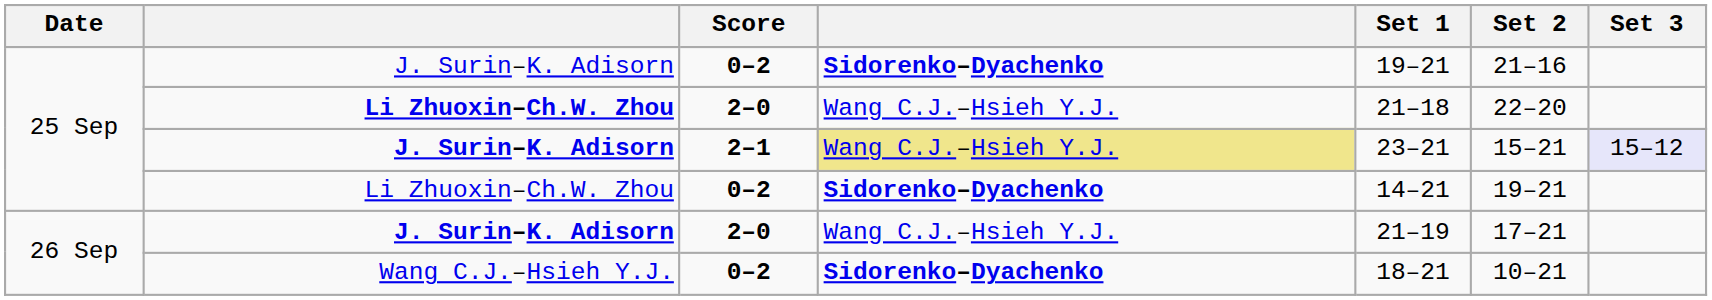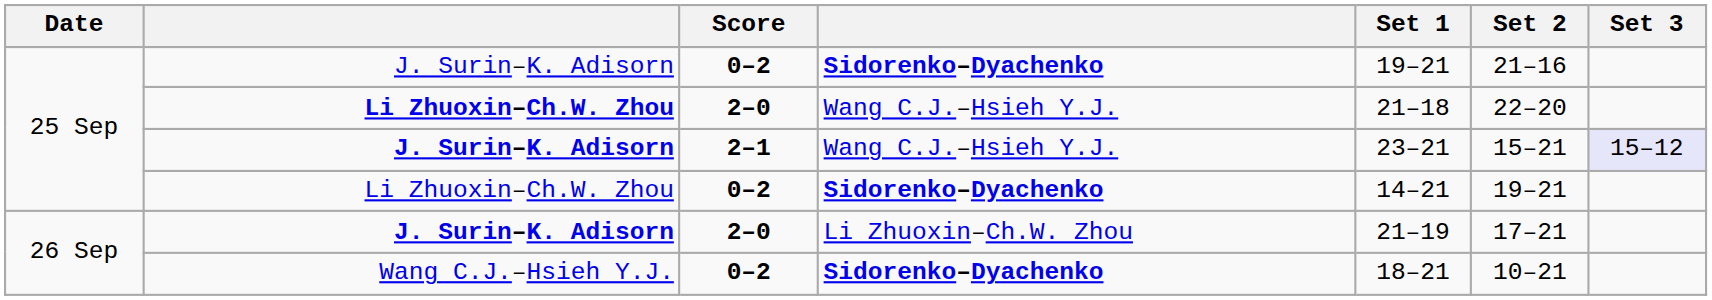J. Surin–K. Adisorn / 2–1 | column 4: khaki background -> no background
J. Surin–K. Adisorn / 2–0 | column 4: Wang C.J.–Hsieh Y.J. -> Li Zhuoxin–Ch.W. Zhou
